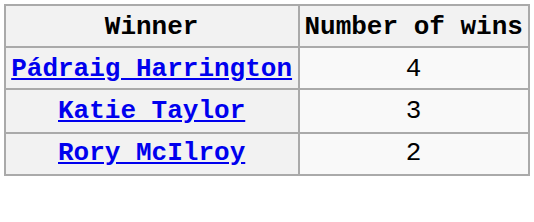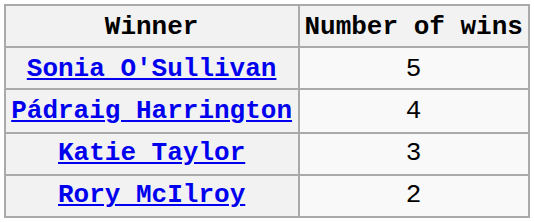+ row: Sonia O'Sullivan | 5
